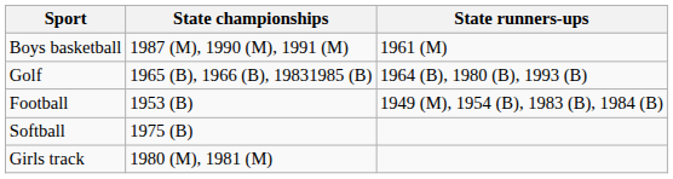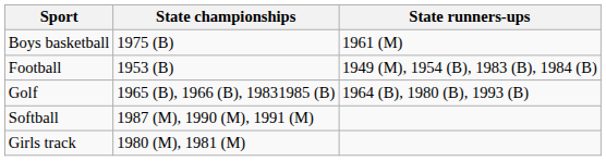Boys basketball | State championships: 1987 (M), 1990 (M), 1991 (M) -> 1975 (B)
rows swapped: Football <-> Golf
Softball | State championships: 1975 (B) -> 1987 (M), 1990 (M), 1991 (M)
